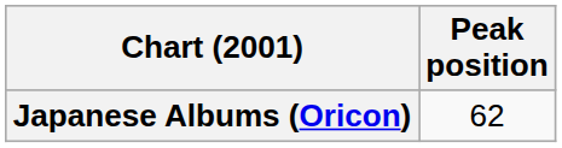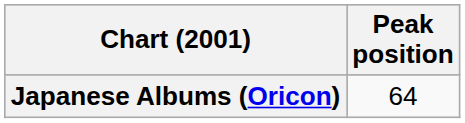Japanese Albums (Oricon) | Peak position: 62 -> 64
